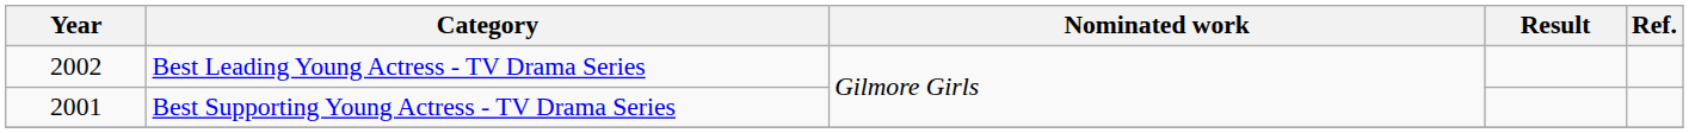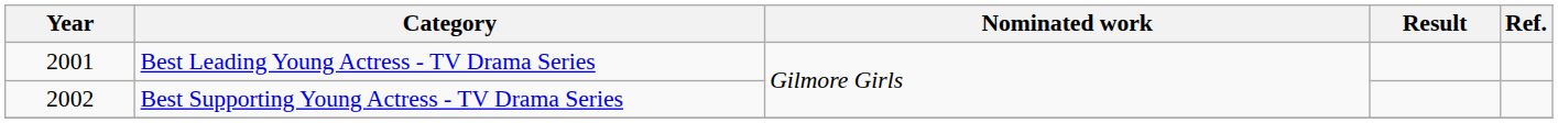Best Leading Young Actress - TV Drama Series | Year: 2002 -> 2001
Best Supporting Young Actress - TV Drama Series | Year: 2001 -> 2002
